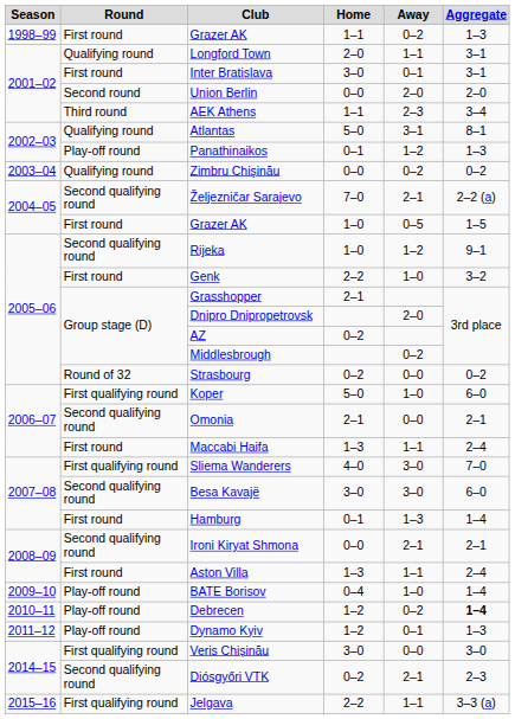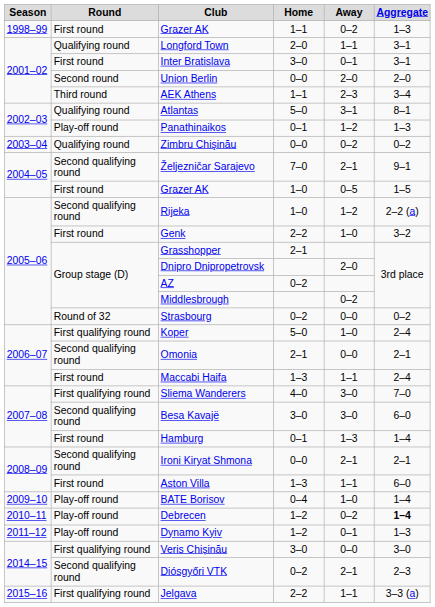Željezničar Sarajevo | Aggregate: 2–2 (a) -> 9–1
Rijeka | Aggregate: 9–1 -> 2–2 (a)
Koper | Aggregate: 6–0 -> 2–4
Aston Villa | Aggregate: 2–4 -> 6–0
